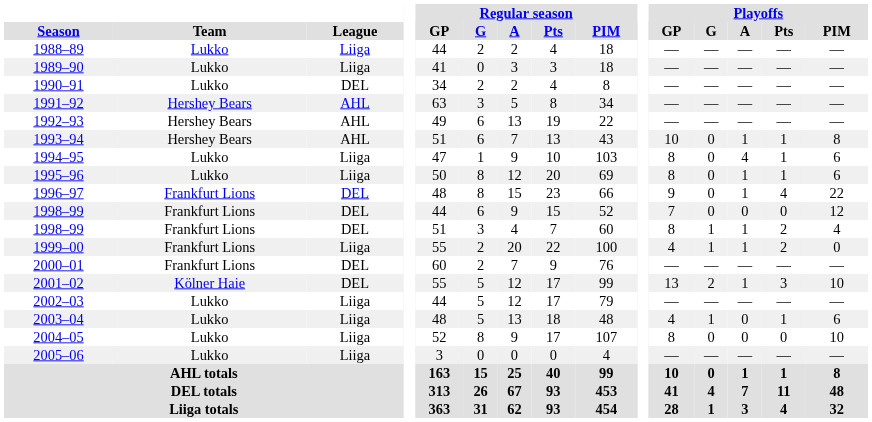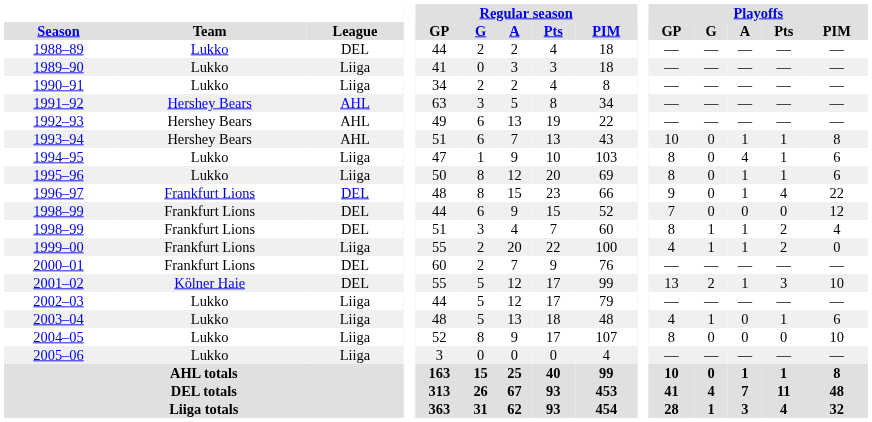1988–89 | League: Liiga -> DEL
1990–91 | League: DEL -> Liiga
